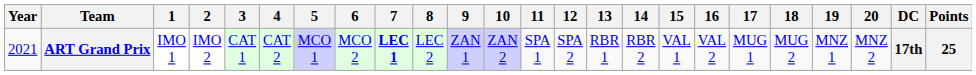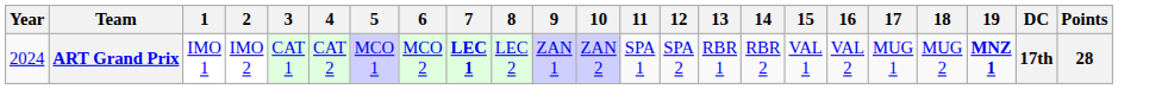- column: 20 | MNZ 2
ART Grand Prix | Year: 2021 -> 2024
ART Grand Prix | 19: normal -> bold
ART Grand Prix | Points: 25 -> 28
